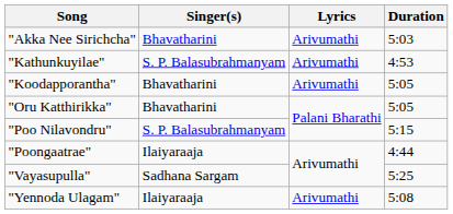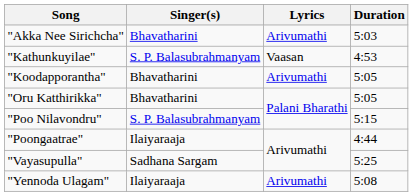"Kathunkuyilae" | Lyrics: Arivumathi -> Vaasan
